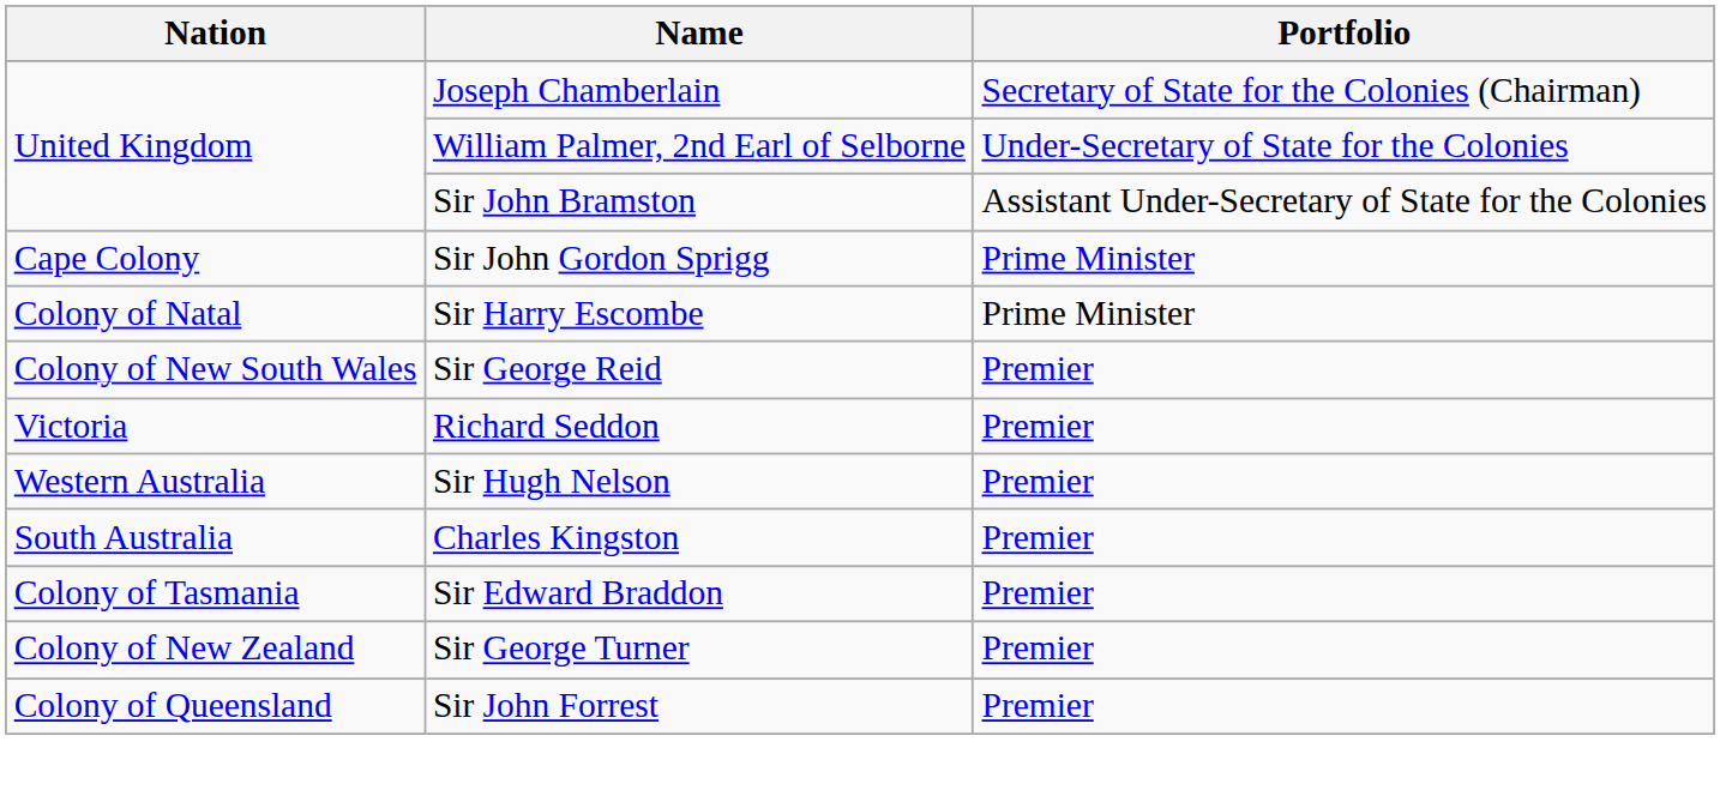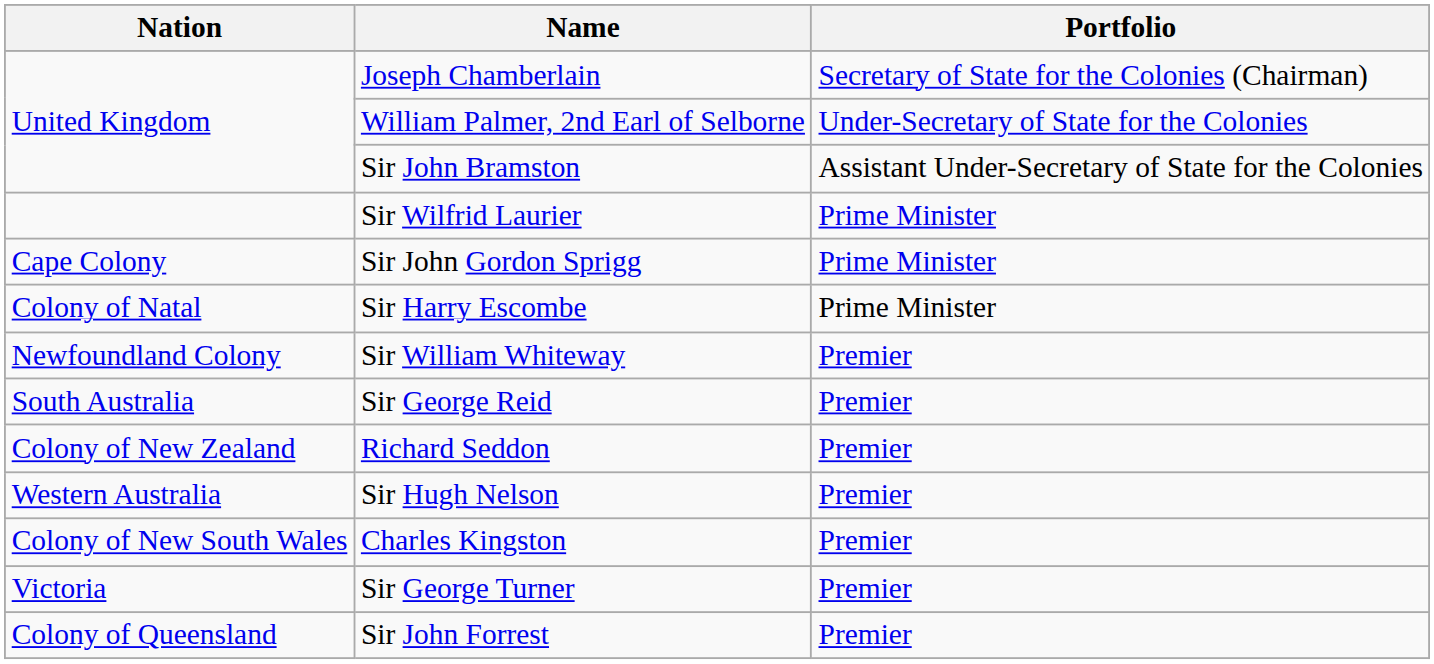+ row: Sir Wilfrid Laurier | Prime Minister
+ row: Newfoundland Colony | Sir William Whiteway | Premier
Sir George Reid | Nation: Colony of New South Wales -> South Australia
Richard Seddon | Nation: Victoria -> Colony of New Zealand
Charles Kingston | Nation: South Australia -> Colony of New South Wales
- row: Colony of Tasmania | Sir Edward Braddon | Premier
Sir George Turner | Nation: Colony of New Zealand -> Victoria
